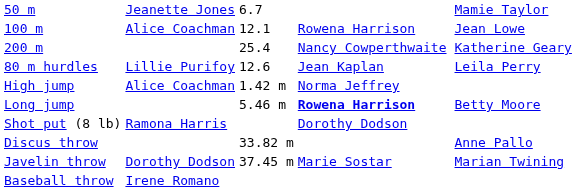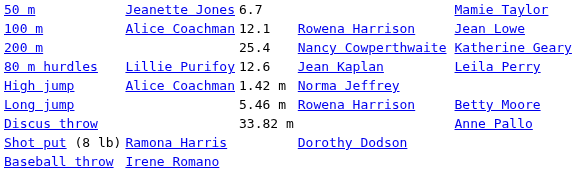Long jump | column 4: bold -> normal
rows swapped: Shot put (8 lb) <-> Discus throw
- row: Javelin throw | Dorothy Dodson | 37.45 m | Marie Sostar | Marian Twining
